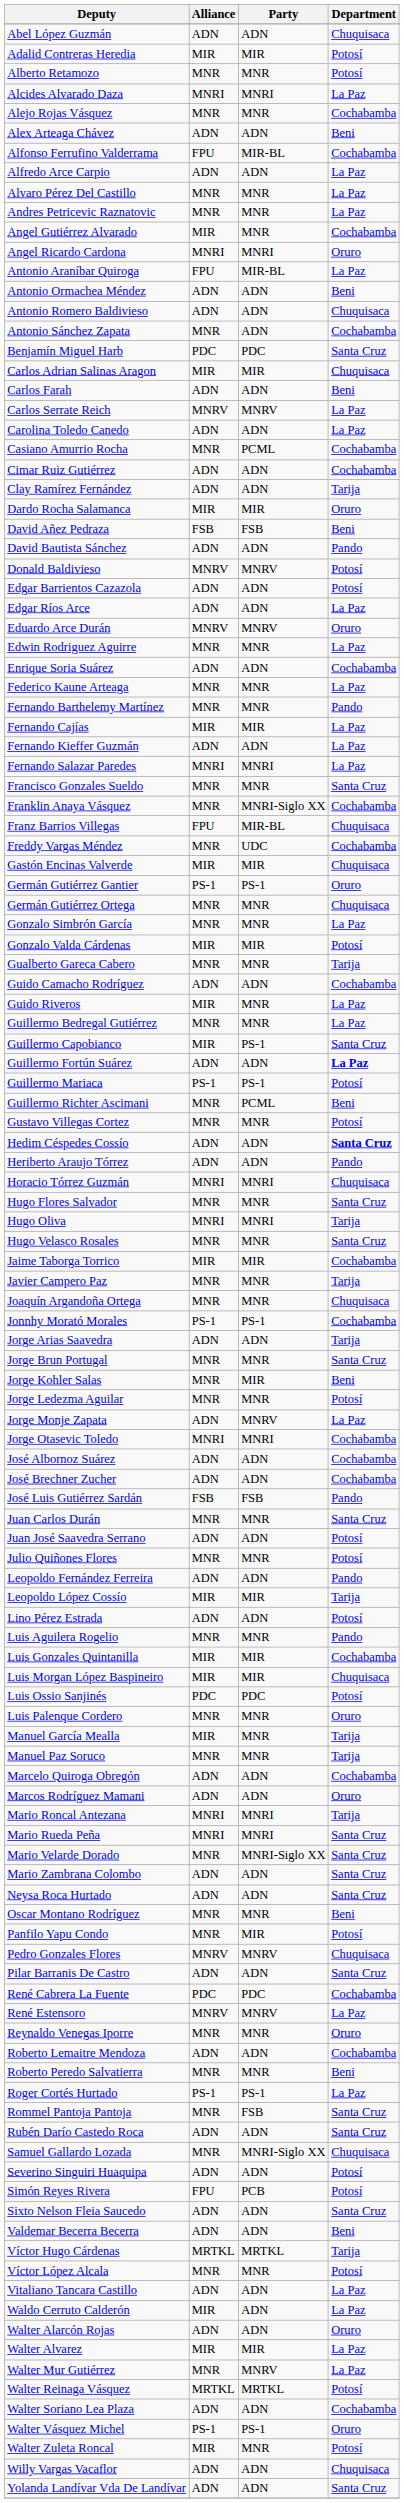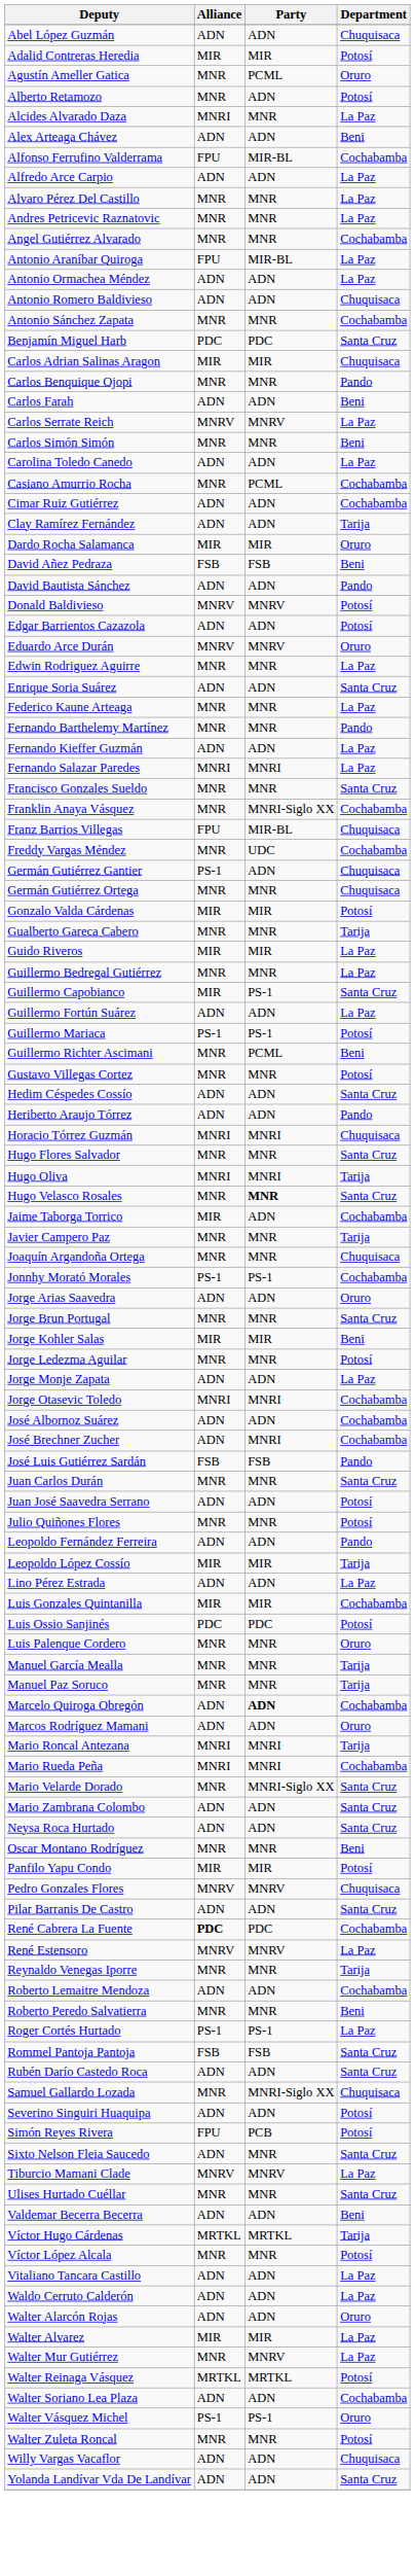+ row: Agustín Ameller Gatica | MNR | PCML | Oruro
Alberto Retamozo | Party: MNR -> ADN
Alcides Alvarado Daza | Party: MNRI -> MNR
- row: Alejo Rojas Vásquez | MNR | MNR | Cochabamba
Angel Gutiérrez Alvarado | Alliance: MIR -> MNR
- row: Angel Ricardo Cardona | MNRI | MNRI | Oruro
Antonio Ormachea Méndez | Department: Beni -> La Paz
Antonio Sánchez Zapata | Party: ADN -> MNR
+ row: Carlos Benquique Ojopi | MNR | MNR | Pando
+ row: Carlos Simón Simón | MNR | MNR | Beni
- row: Edgar Ríos Arce | ADN | ADN | La Paz
Enrique Soria Suárez | Department: Cochabamba -> Santa Cruz
- row: Fernando Cajías | MIR | MIR | La Paz
- row: Gastón Encinas Valverde | MIR | MIR | Chuquisaca
Germán Gutiérrez Gantier | Party: PS-1 -> ADN
Germán Gutiérrez Gantier | Department: Oruro -> Chuquisaca
- row: Gonzalo Simbrón García | MNR | MNR | La Paz
- row: Guido Camacho Rodríguez | ADN | ADN | Cochabamba
Guido Riveros | Party: MNR -> MIR
Guillermo Fortún Suárez | Department: bold -> normal
Hedim Céspedes Cossío | Department: bold -> normal
Hugo Velasco Rosales | Party: normal -> bold
Jaime Taborga Torrico | Party: MIR -> ADN
Jorge Arias Saavedra | Department: Tarija -> Oruro
Jorge Kohler Salas | Alliance: MNR -> MIR
Jorge Monje Zapata | Party: MNRV -> ADN
José Brechner Zucher | Party: ADN -> MNRI
Lino Pérez Estrada | Department: Potosí -> La Paz
- row: Luis Aguilera Rogelio | MNR | MNR | Pando
- row: Luis Morgan López Baspineiro | MIR | MIR | Chuquisaca
Manuel García Mealla | Alliance: MIR -> MNR
Marcelo Quiroga Obregón | Party: normal -> bold
Mario Rueda Peña | Department: Santa Cruz -> Cochabamba
Panfilo Yapu Condo | Alliance: MNR -> MIR
René Cabrera La Fuente | Alliance: normal -> bold
Reynaldo Venegas Iporre | Department: Oruro -> Tarija
Rommel Pantoja Pantoja | Alliance: MNR -> FSB
Sixto Nelson Fleia Saucedo | Party: ADN -> MNR
+ row: Tiburcio Mamani Clade | MNRV | MNRV | La Paz
+ row: Ulises Hurtado Cuéllar | MNR | MNR | Santa Cruz
Waldo Cerruto Calderón | Alliance: MIR -> ADN
Walter Zuleta Roncal | Alliance: MIR -> MNR
